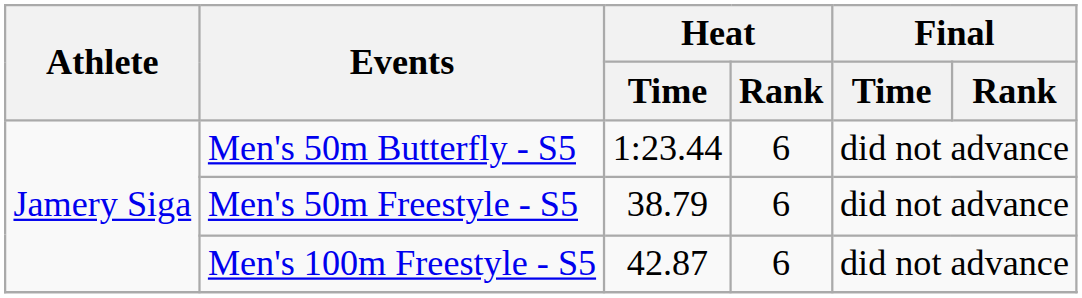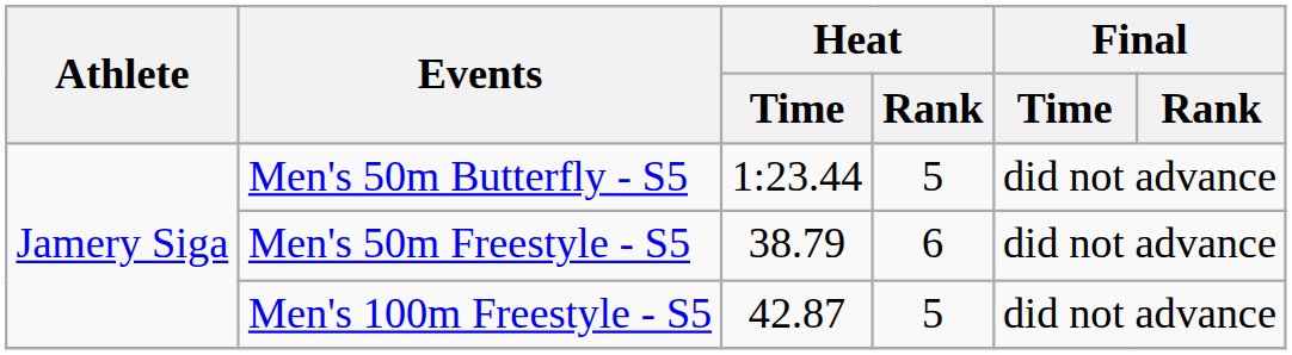Men's 50m Butterfly - S5 | Heat / Rank: 6 -> 5
Men's 100m Freestyle - S5 | Heat / Rank: 6 -> 5
